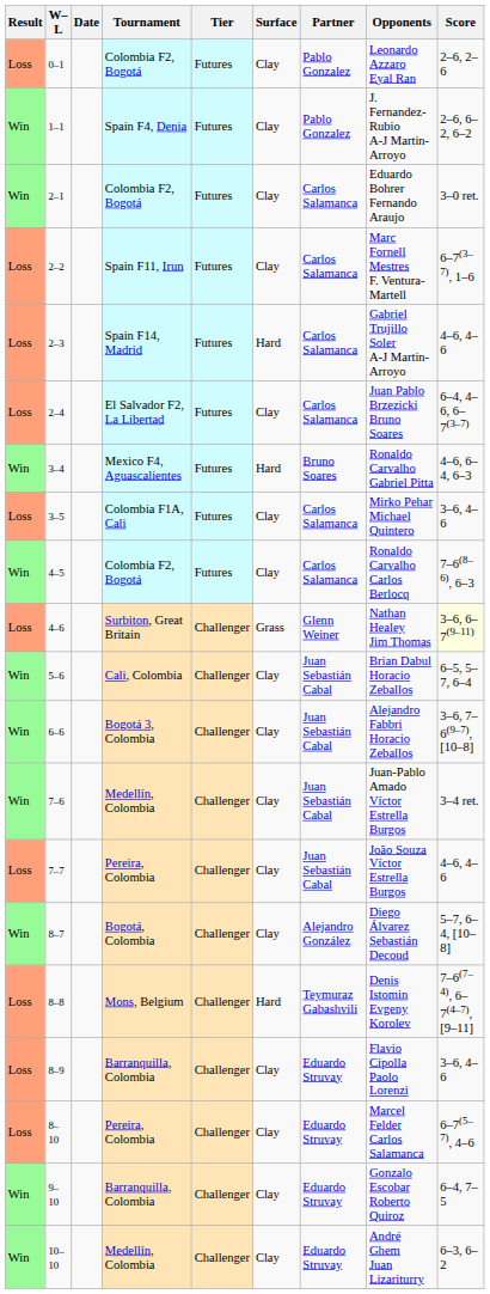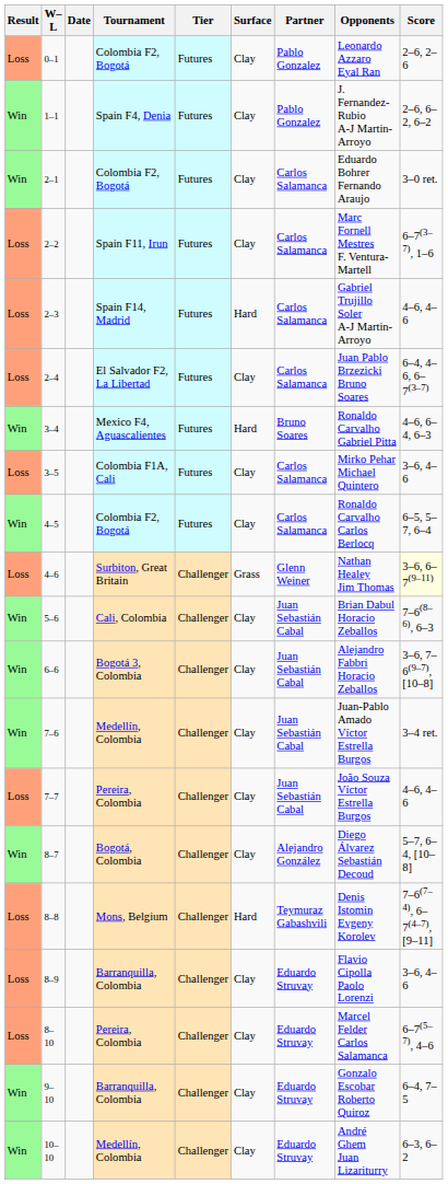4–5 | Score: 7–6(8–6), 6–3 -> 6–5, 5–7, 6–4
5–6 | Score: 6–5, 5–7, 6–4 -> 7–6(8–6), 6–3
